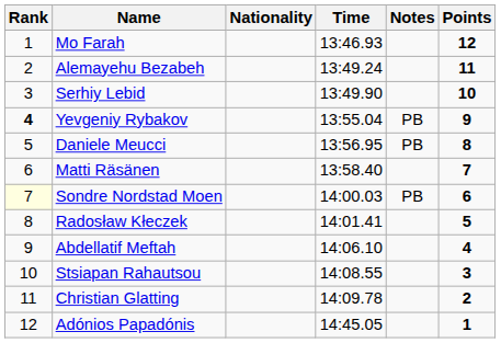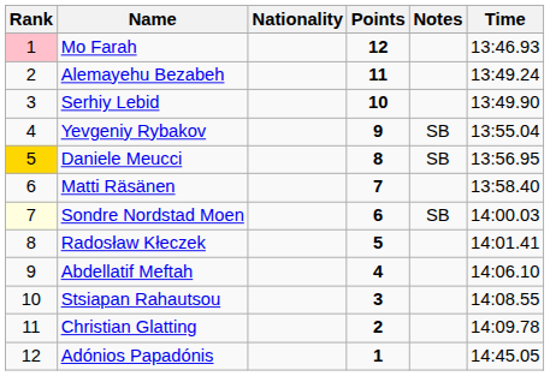columns swapped: Time <-> Points
Mo Farah | Rank: no background -> pink background
Yevgeniy Rybakov | Rank: bold -> normal
Yevgeniy Rybakov | Notes: PB -> SB
Daniele Meucci | Rank: no background -> gold background
Daniele Meucci | Notes: PB -> SB
Sondre Nordstad Moen | Notes: PB -> SB
